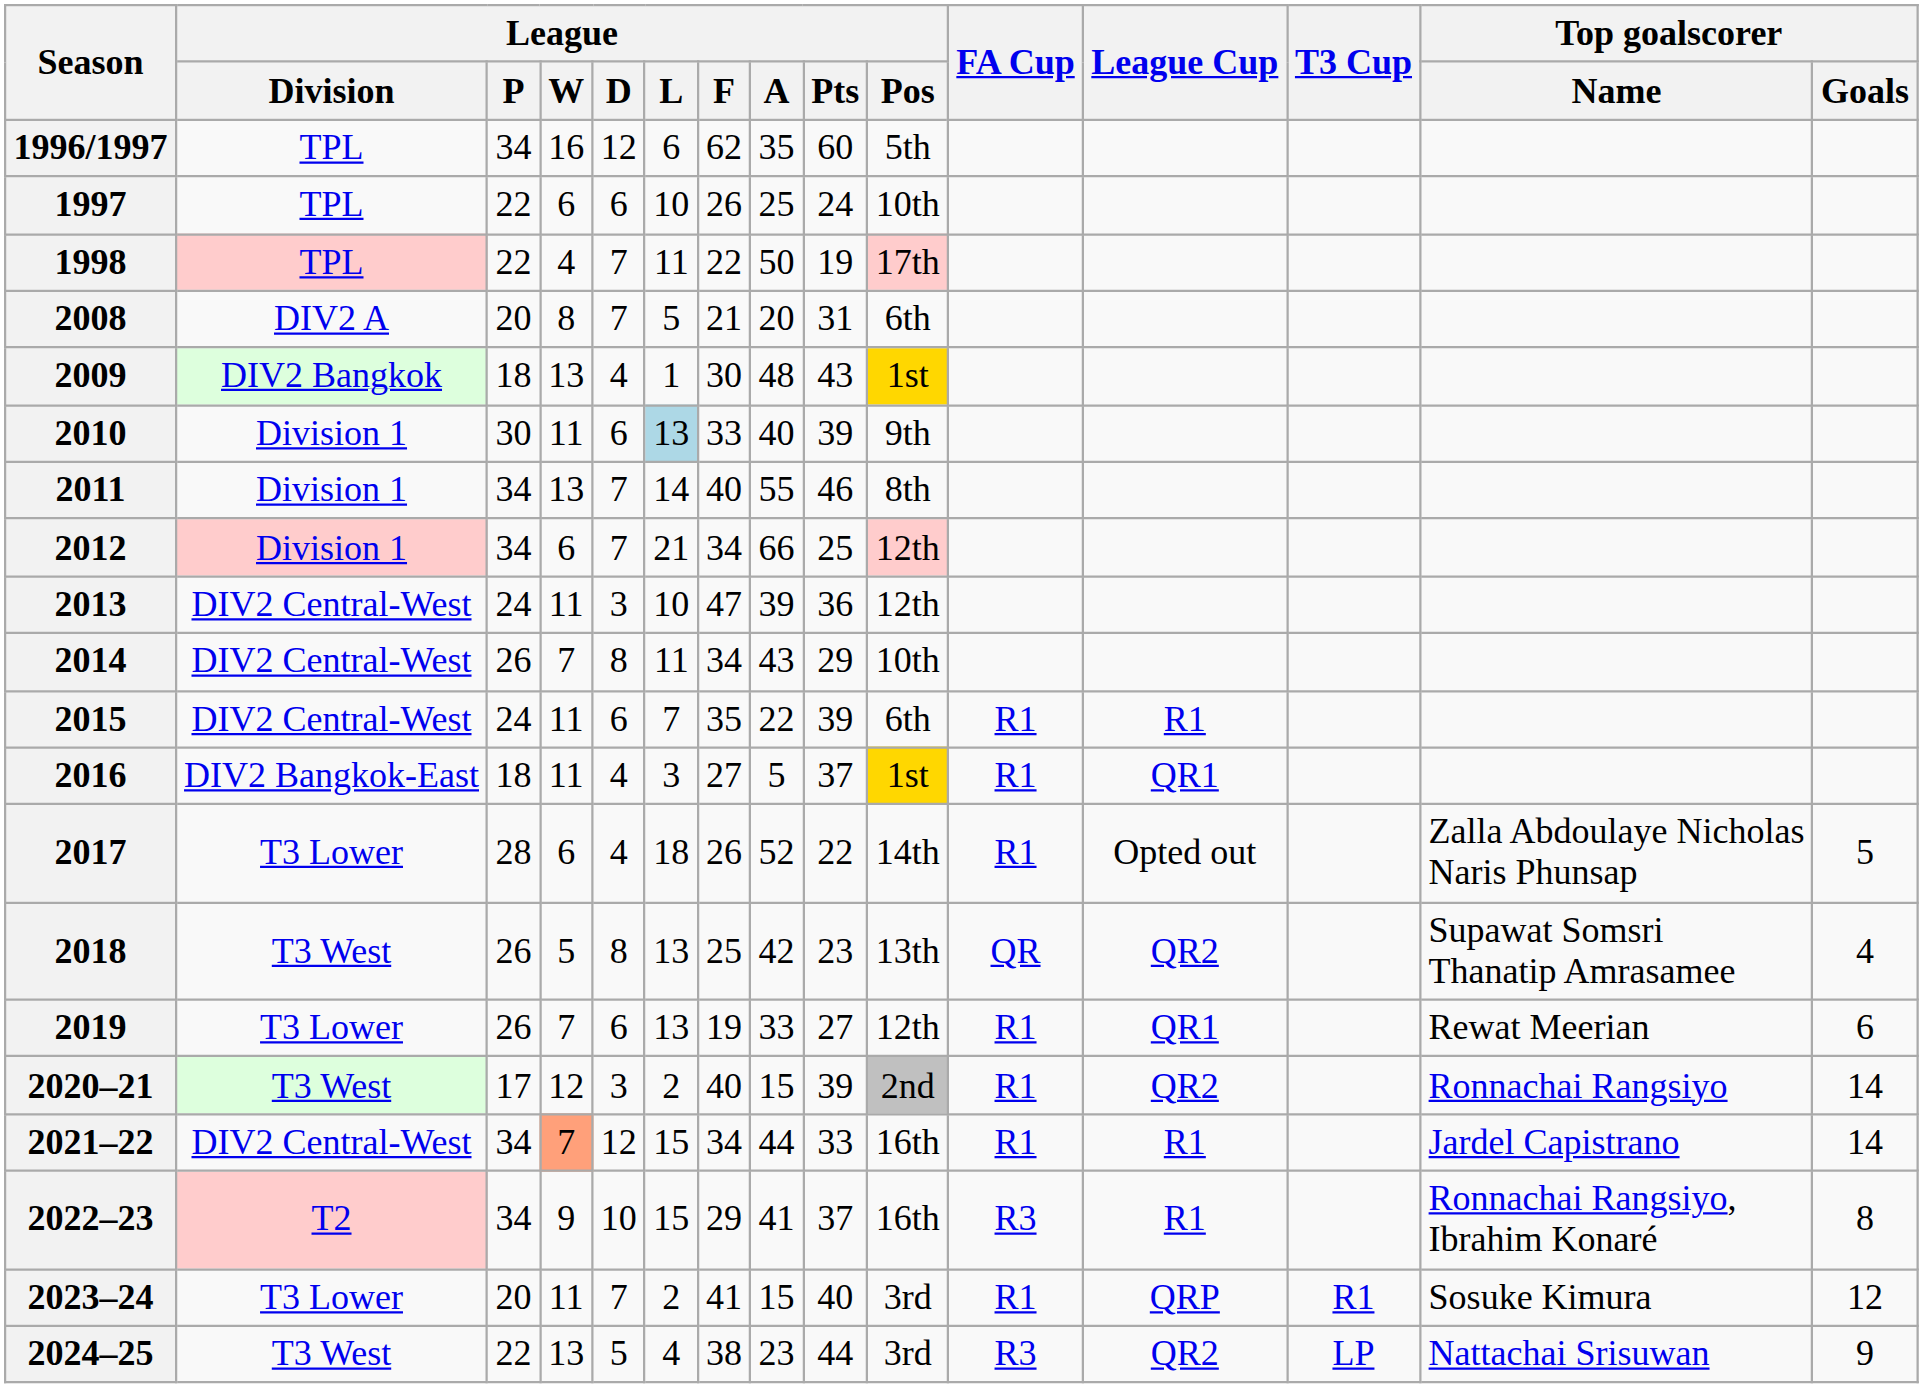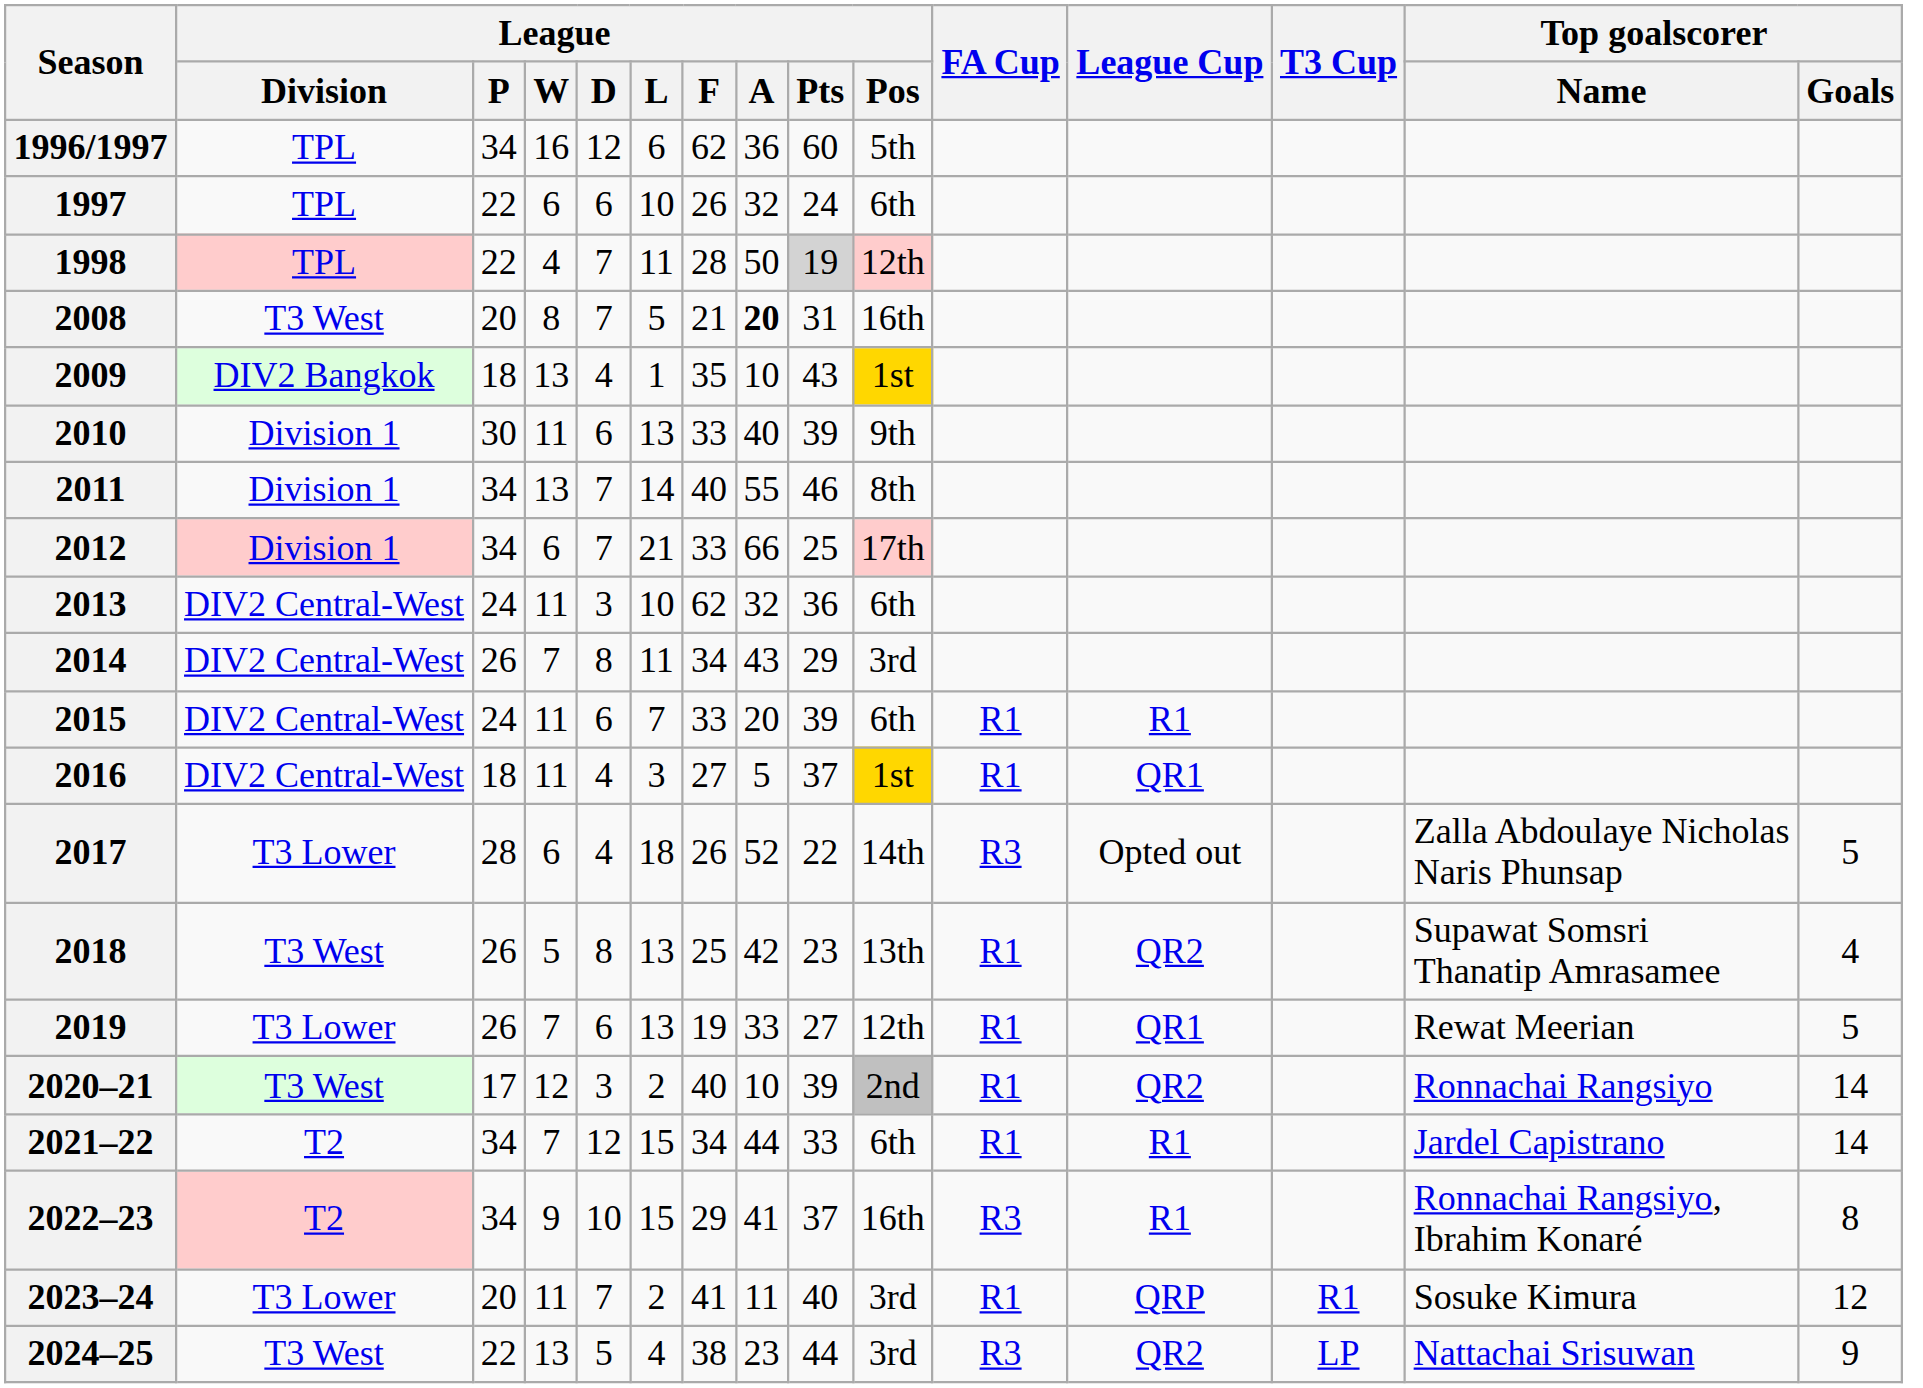1996/1997 | League / A: 35 -> 36
1997 | League / A: 25 -> 32
1997 | League / Pos: 10th -> 6th
1998 | League / F: 22 -> 28
1998 | League / Pts: no background -> lightgrey background
1998 | League / Pos: 17th -> 12th
2008 | League / Division: DIV2 A -> T3 West
2008 | League / A: normal -> bold
2008 | League / Pos: 6th -> 16th
2009 | League / F: 30 -> 35
2009 | League / A: 48 -> 10
2010 | League / L: lightblue background -> no background
2012 | League / F: 34 -> 33
2012 | League / Pos: 12th -> 17th
2013 | League / F: 47 -> 62
2013 | League / A: 39 -> 32
2013 | League / Pos: 12th -> 6th
2014 | League / Pos: 10th -> 3rd
2015 | League / F: 35 -> 33
2015 | League / A: 22 -> 20
2016 | League / Division: DIV2 Bangkok-East -> DIV2 Central-West
2017 | FA Cup: R1 -> R3
2018 | FA Cup: QR -> R1
2019 | Top goalscorer / Goals: 6 -> 5
2020–21 | League / A: 15 -> 10
2021–22 | League / Division: DIV2 Central-West -> T2
2021–22 | League / W: lightsalmon background -> no background
2021–22 | League / Pos: 16th -> 6th
2023–24 | League / A: 15 -> 11
